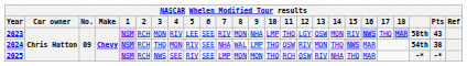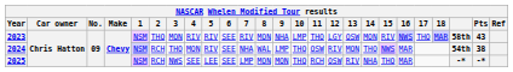2023 | 2: RCH -> THO
2023 | 5: LEE -> RIV
2025 | 5: RIV -> LEE
